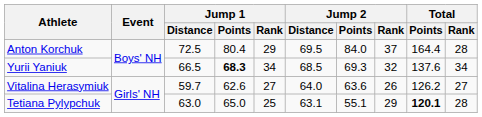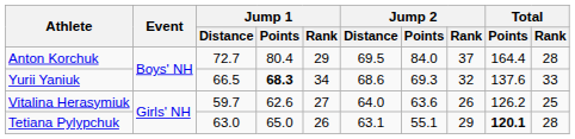Anton Korchuk | Jump 1 / Distance: 72.5 -> 72.7
Yurii Yaniuk | Jump 2 / Distance: 68.5 -> 68.6
Yurii Yaniuk | Total / Rank: 34 -> 33
Vitalina Herasymiuk | Total / Rank: 27 -> 25
Tetiana Pylypchuk | Jump 1 / Rank: 25 -> 26
